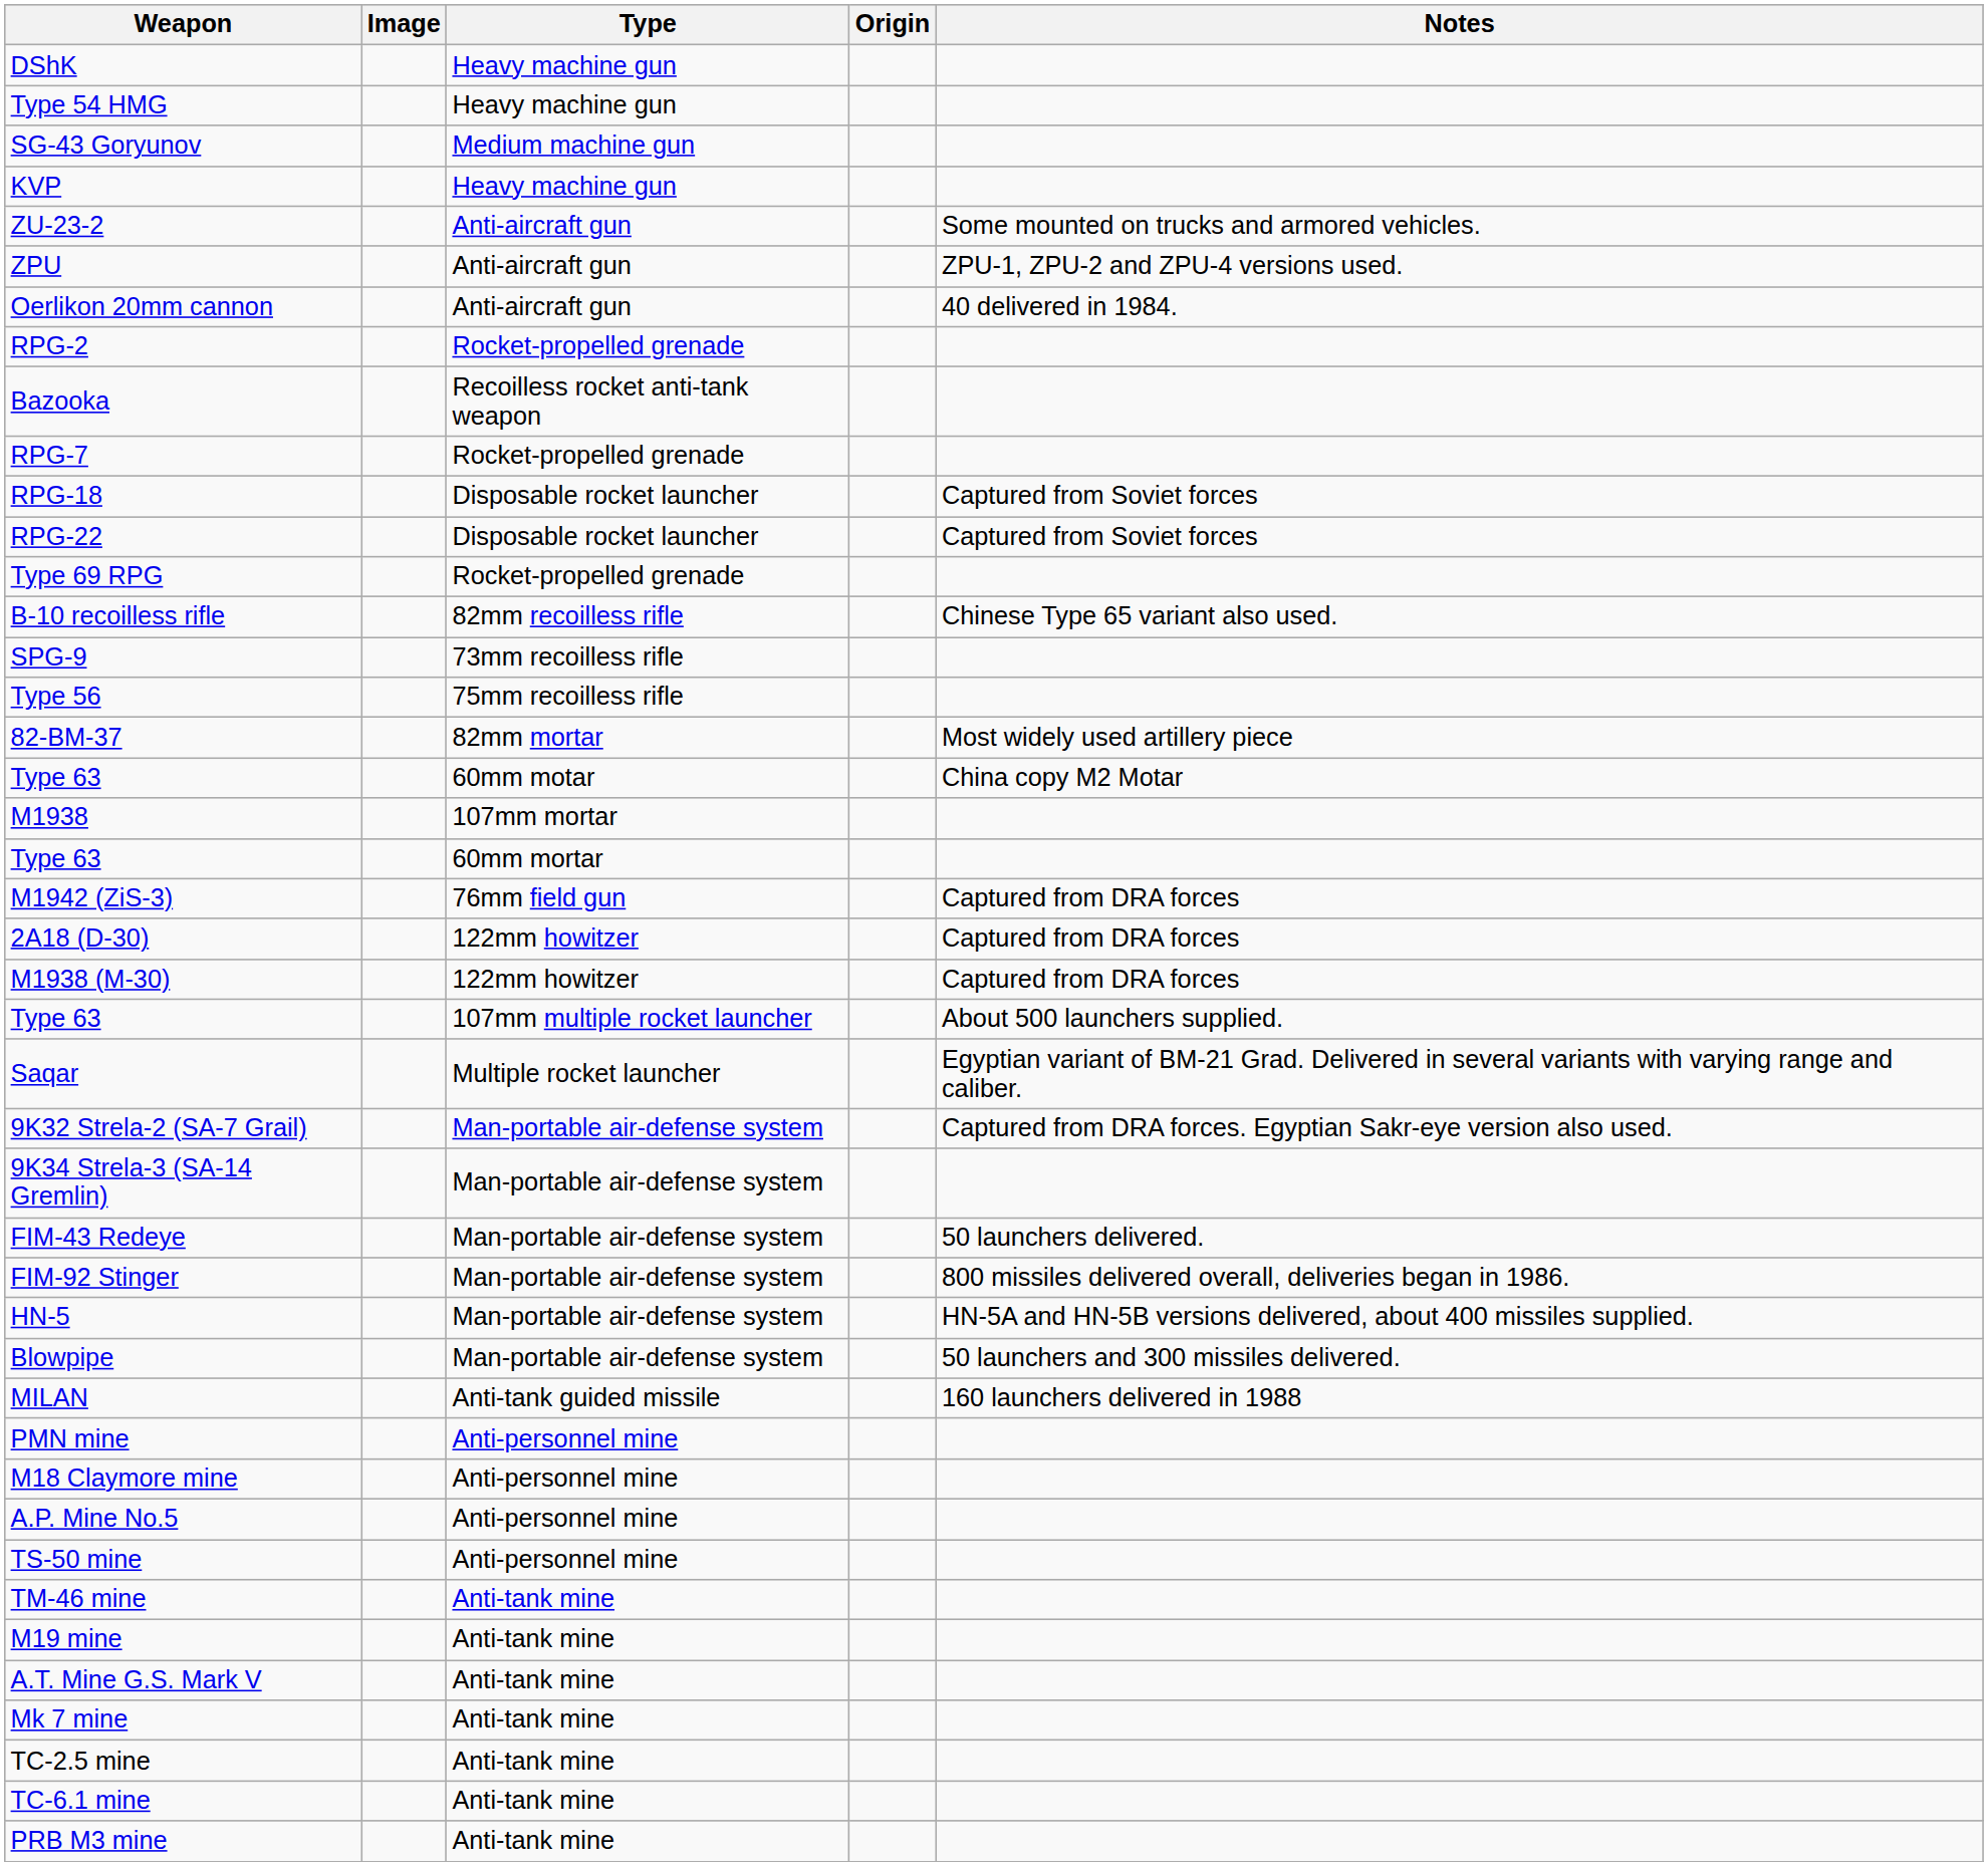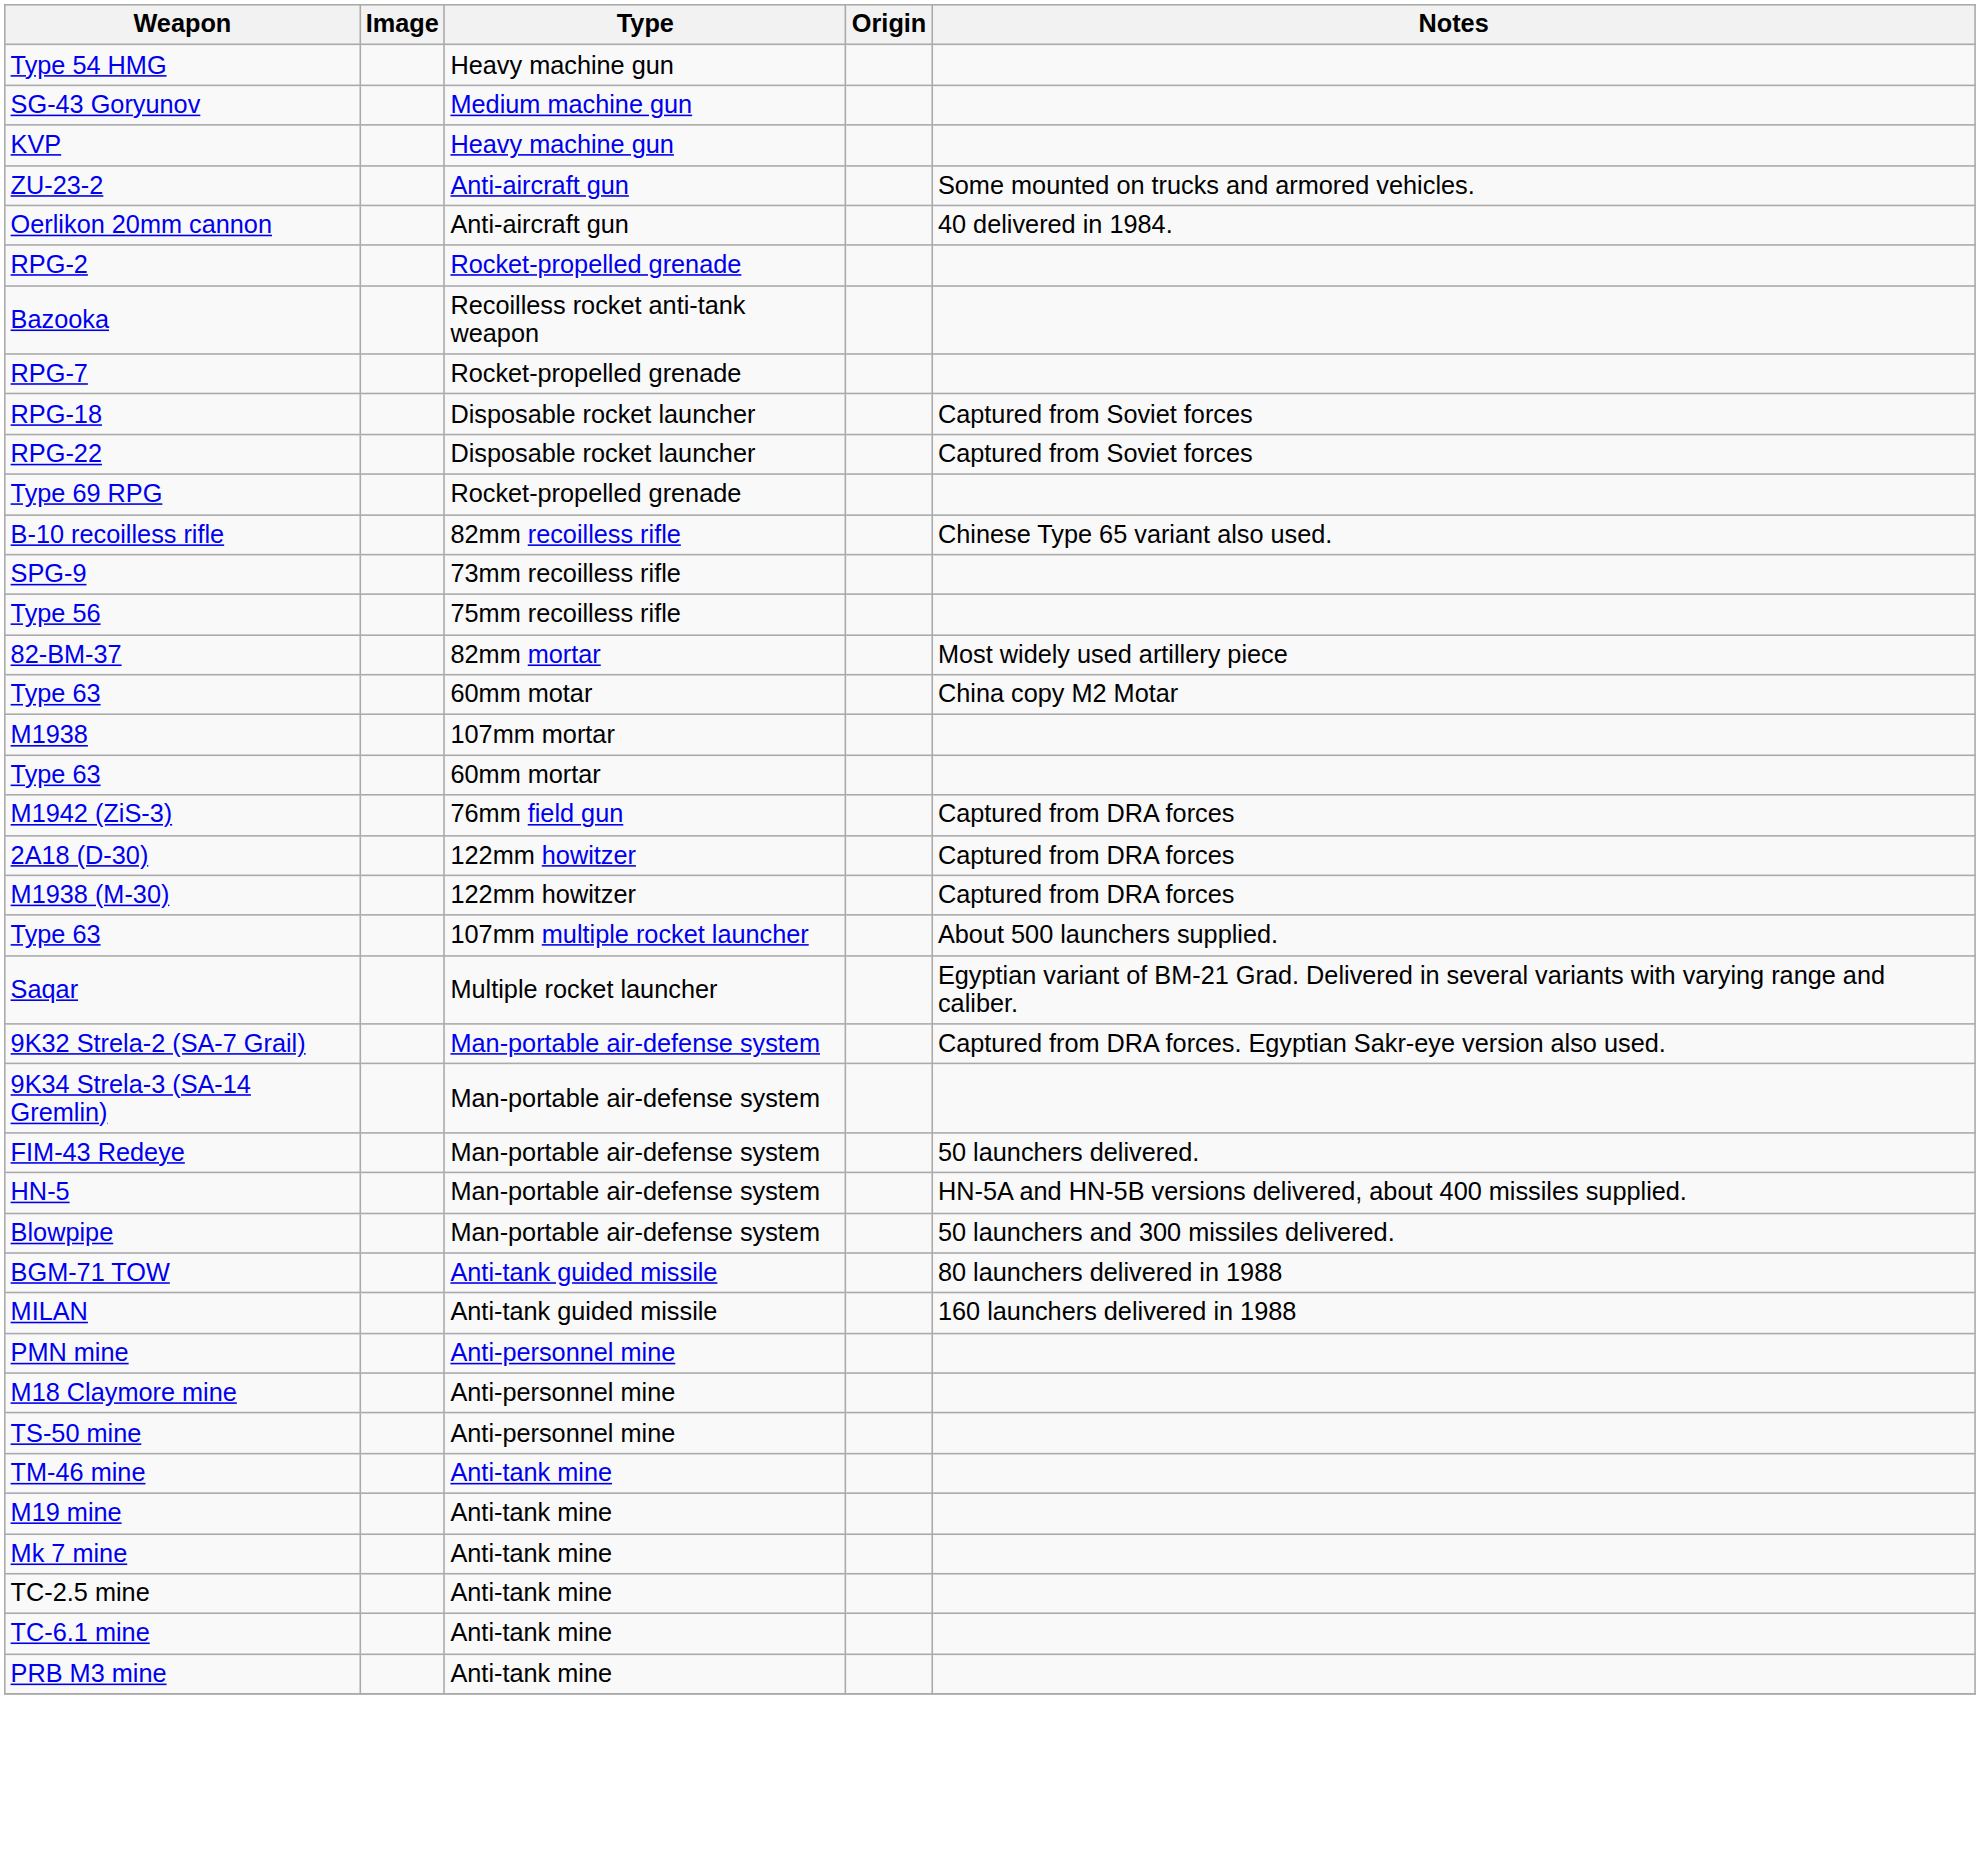- row: DShK | Heavy machine gun
- row: ZPU | Anti-aircraft gun | ZPU-1, ZPU-2 and ZPU-4 versions used.
- row: FIM-92 Stinger | Man-portable air-defense system | 800 missiles delivered overall, deliveries began in 1986.
+ row: BGM-71 TOW | Anti-tank guided missile | 80 launchers delivered in 1988
- row: A.P. Mine No.5 | Anti-personnel mine
- row: A.T. Mine G.S. Mark V | Anti-tank mine
